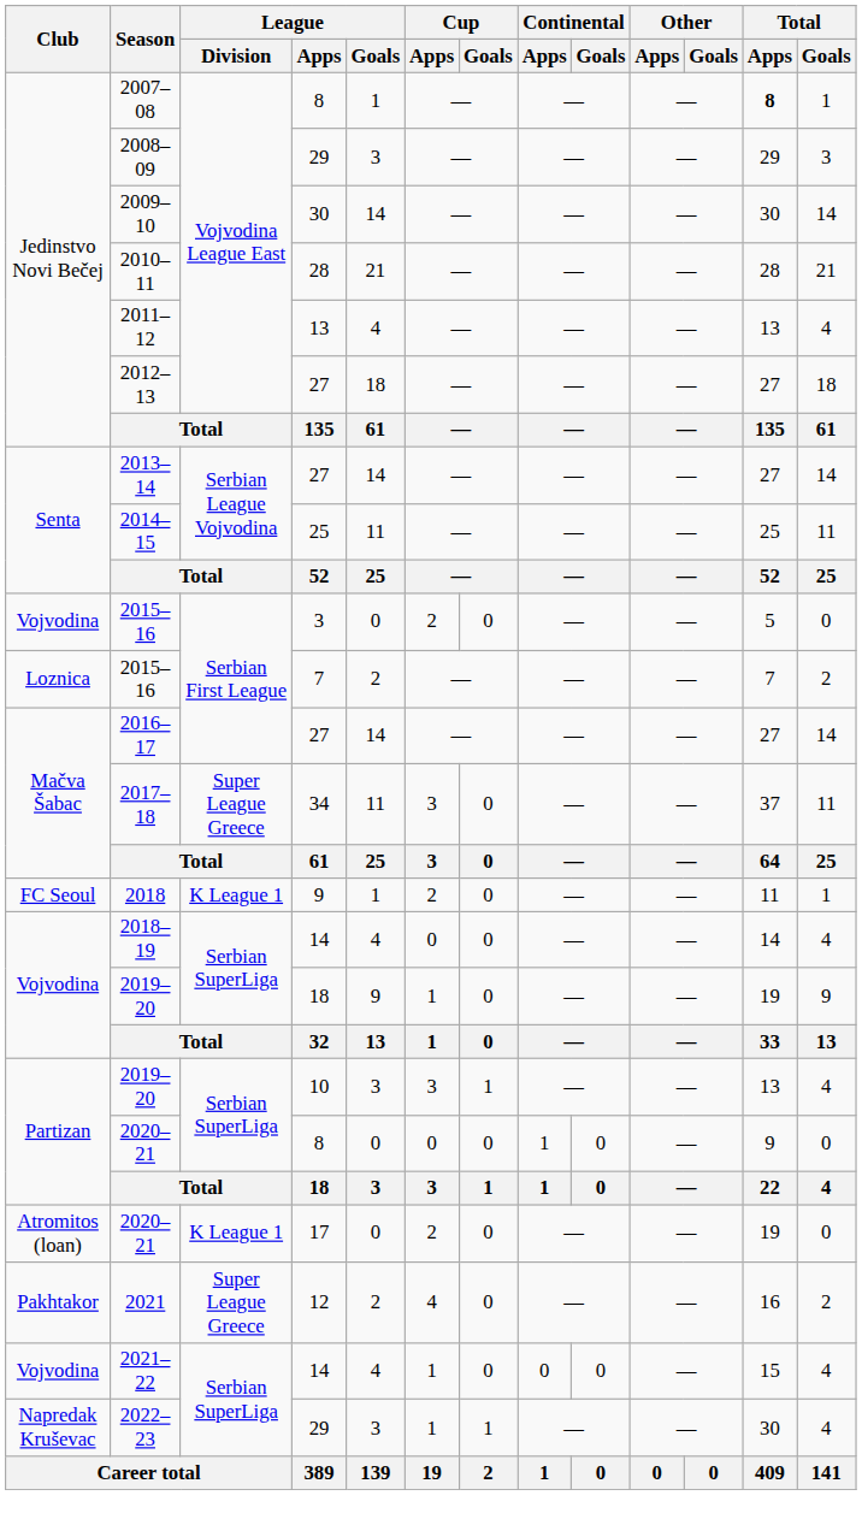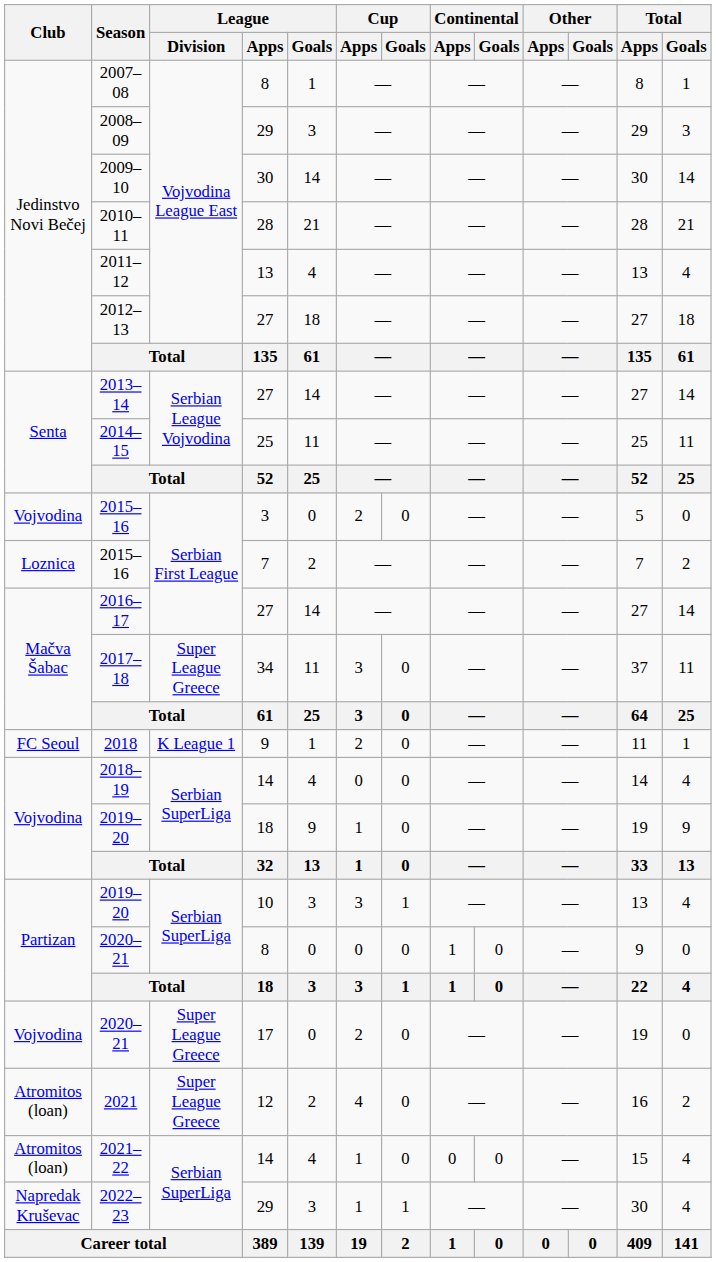2007–08 | Total / Apps: bold -> normal
2020–21 / 17 | Club: Atromitos (loan) -> Vojvodina
2020–21 / 17 | League / Division: K League 1 -> Super League Greece
2021 | Club: Pakhtakor -> Atromitos (loan)
2021–22 | Club: Vojvodina -> Atromitos (loan)
